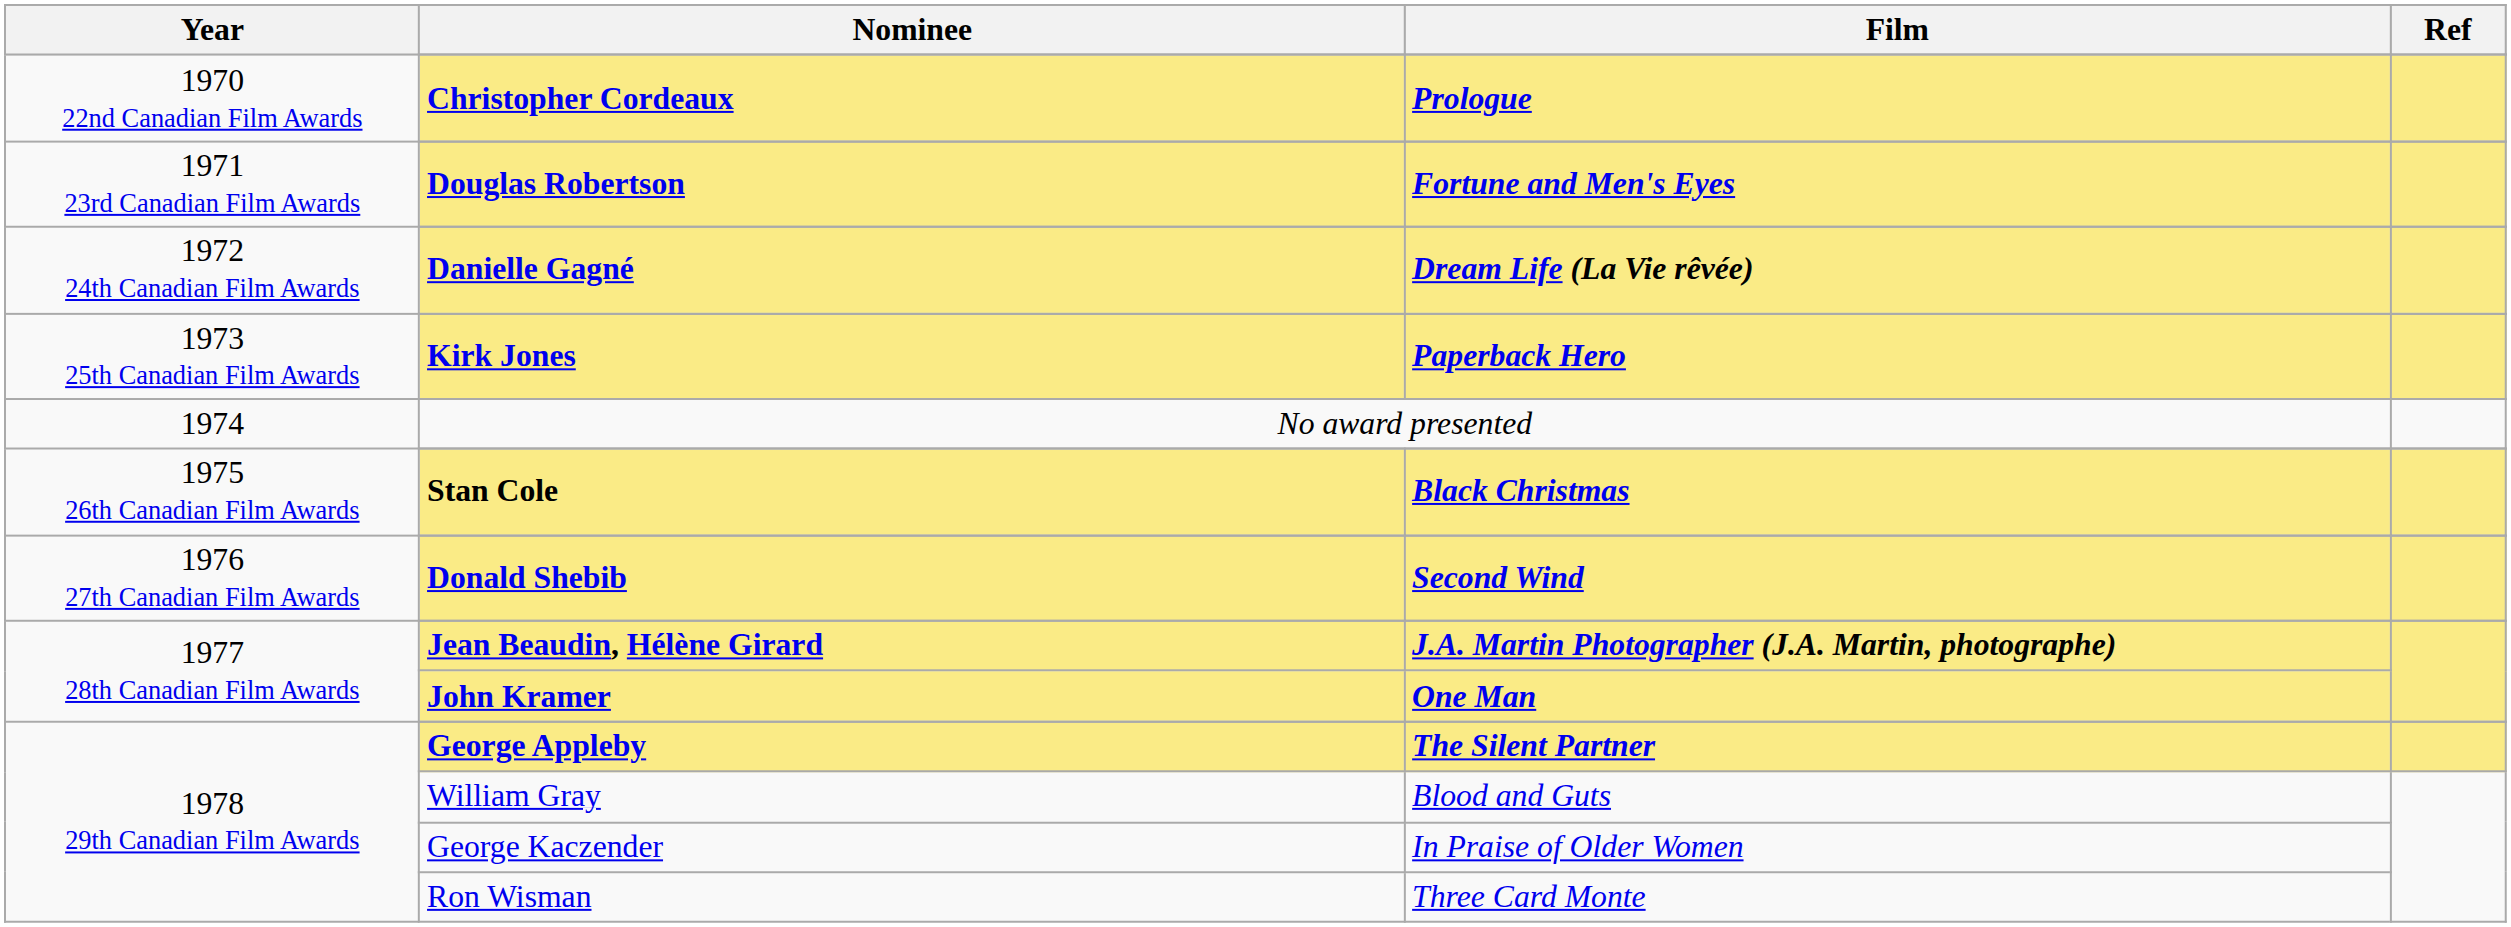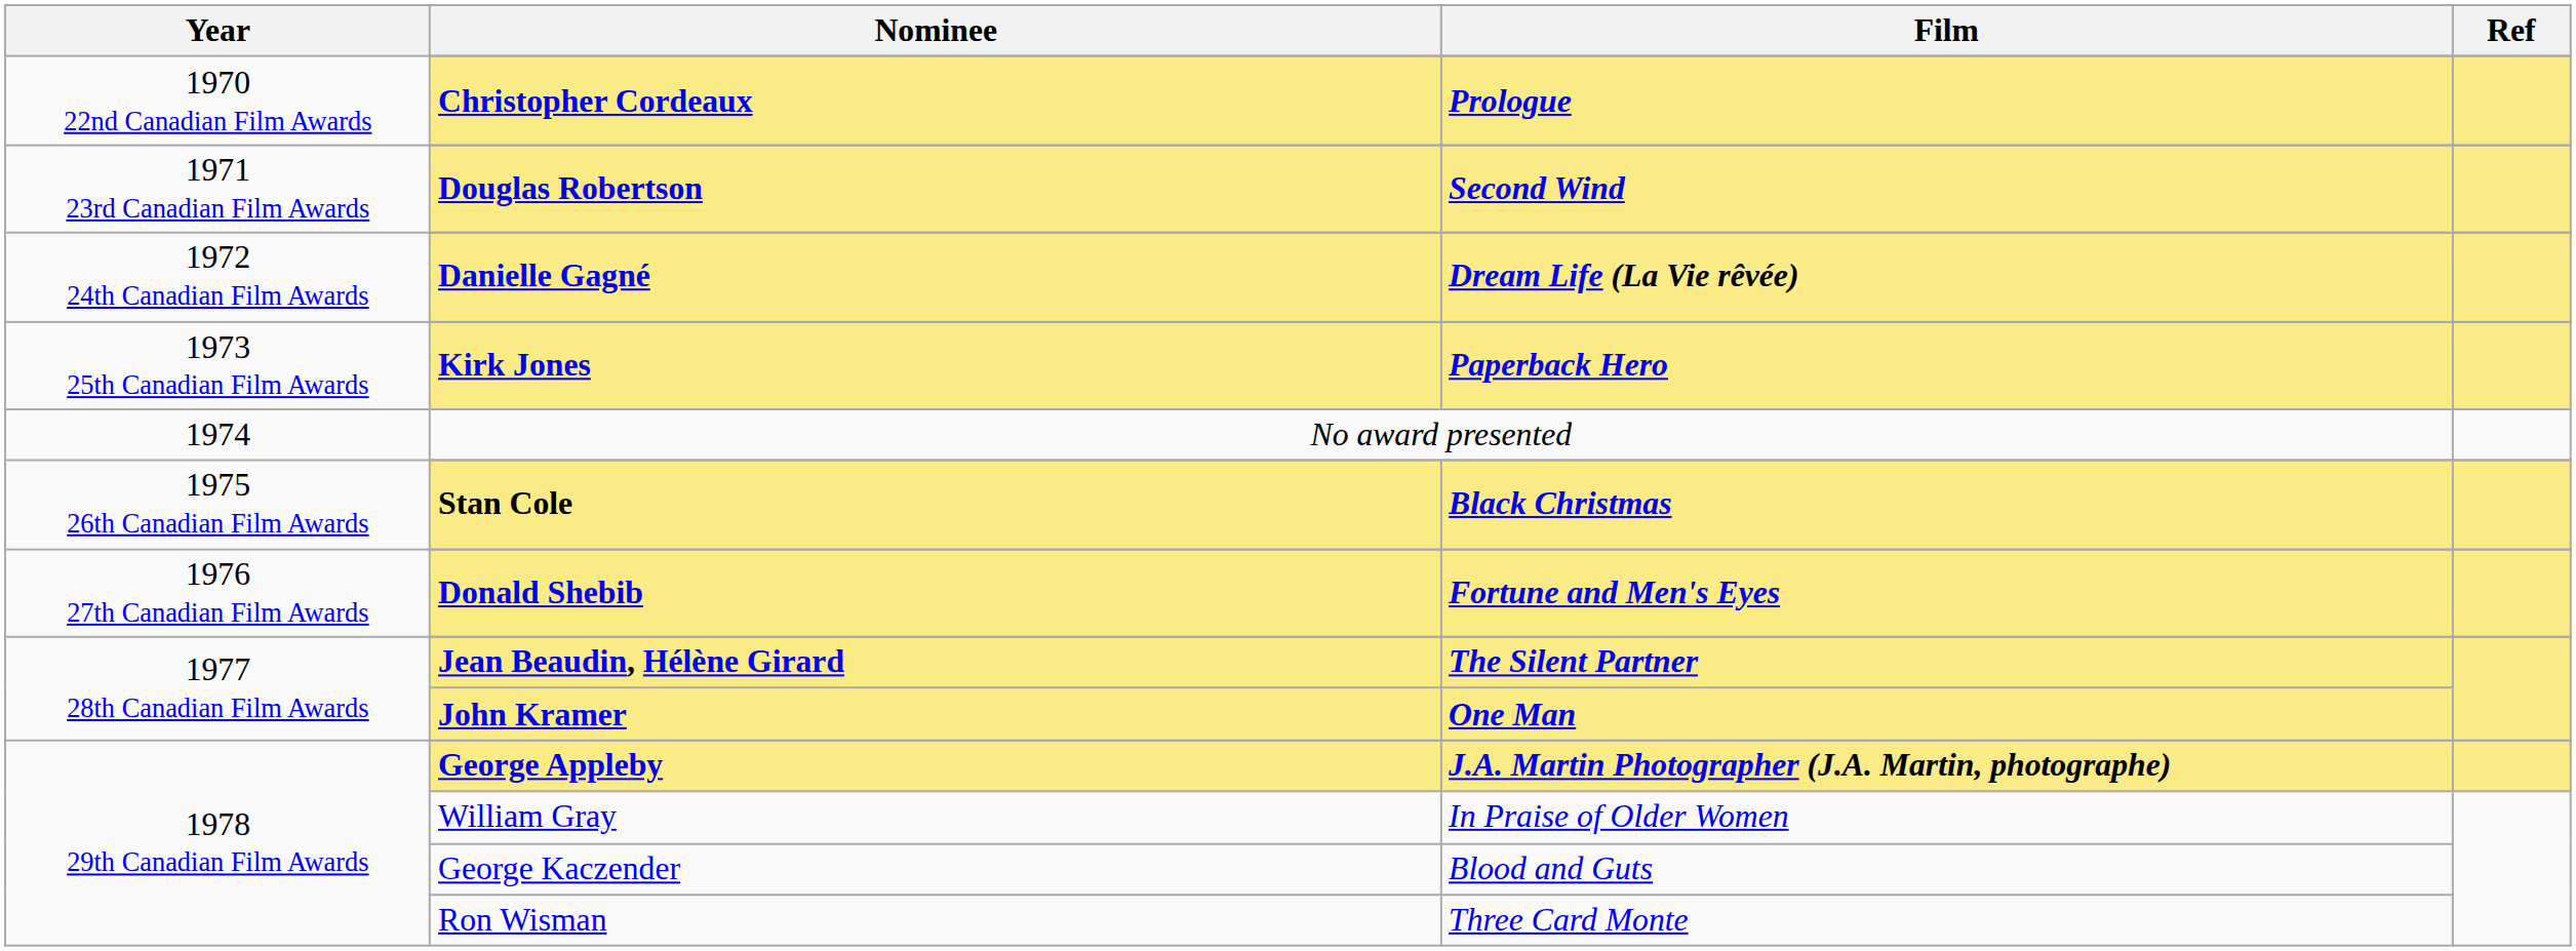Douglas Robertson | Film: Fortune and Men's Eyes -> Second Wind
Donald Shebib | Film: Second Wind -> Fortune and Men's Eyes
Jean Beaudin, Hélène Girard | Film: J.A. Martin Photographer (J.A. Martin, photographe) -> The Silent Partner
George Appleby | Film: The Silent Partner -> J.A. Martin Photographer (J.A. Martin, photographe)
William Gray | Film: Blood and Guts -> In Praise of Older Women
George Kaczender | Film: In Praise of Older Women -> Blood and Guts
